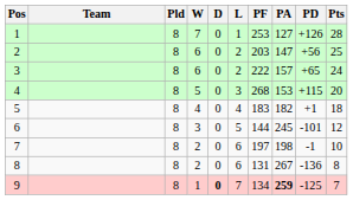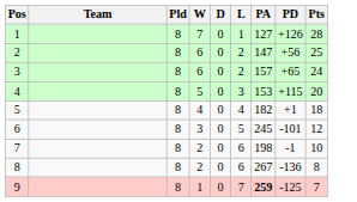- column: PF | 253 | 203 | 222 | 268 | 183 | 144 | 197 | 131 | 134
9 | D: bold -> normal
